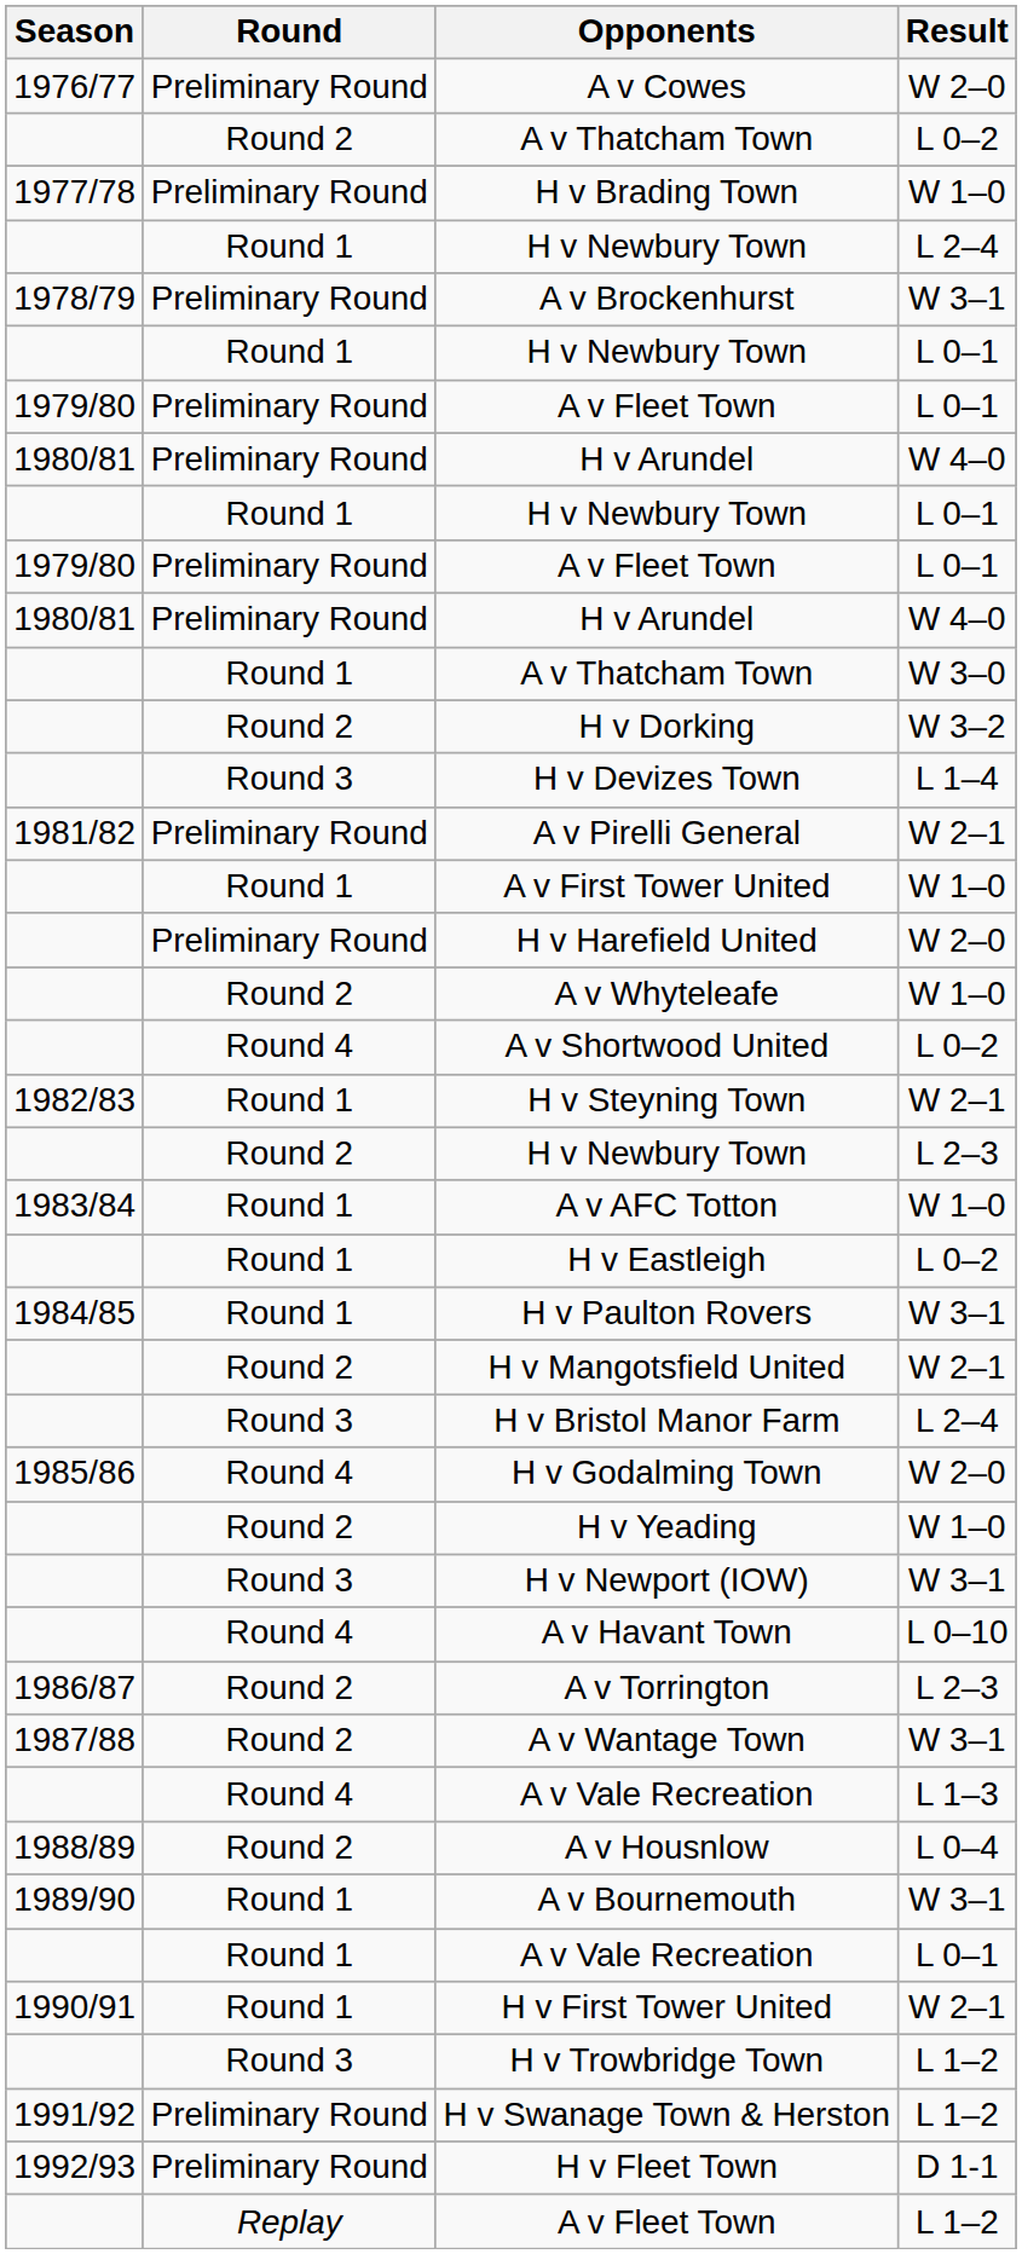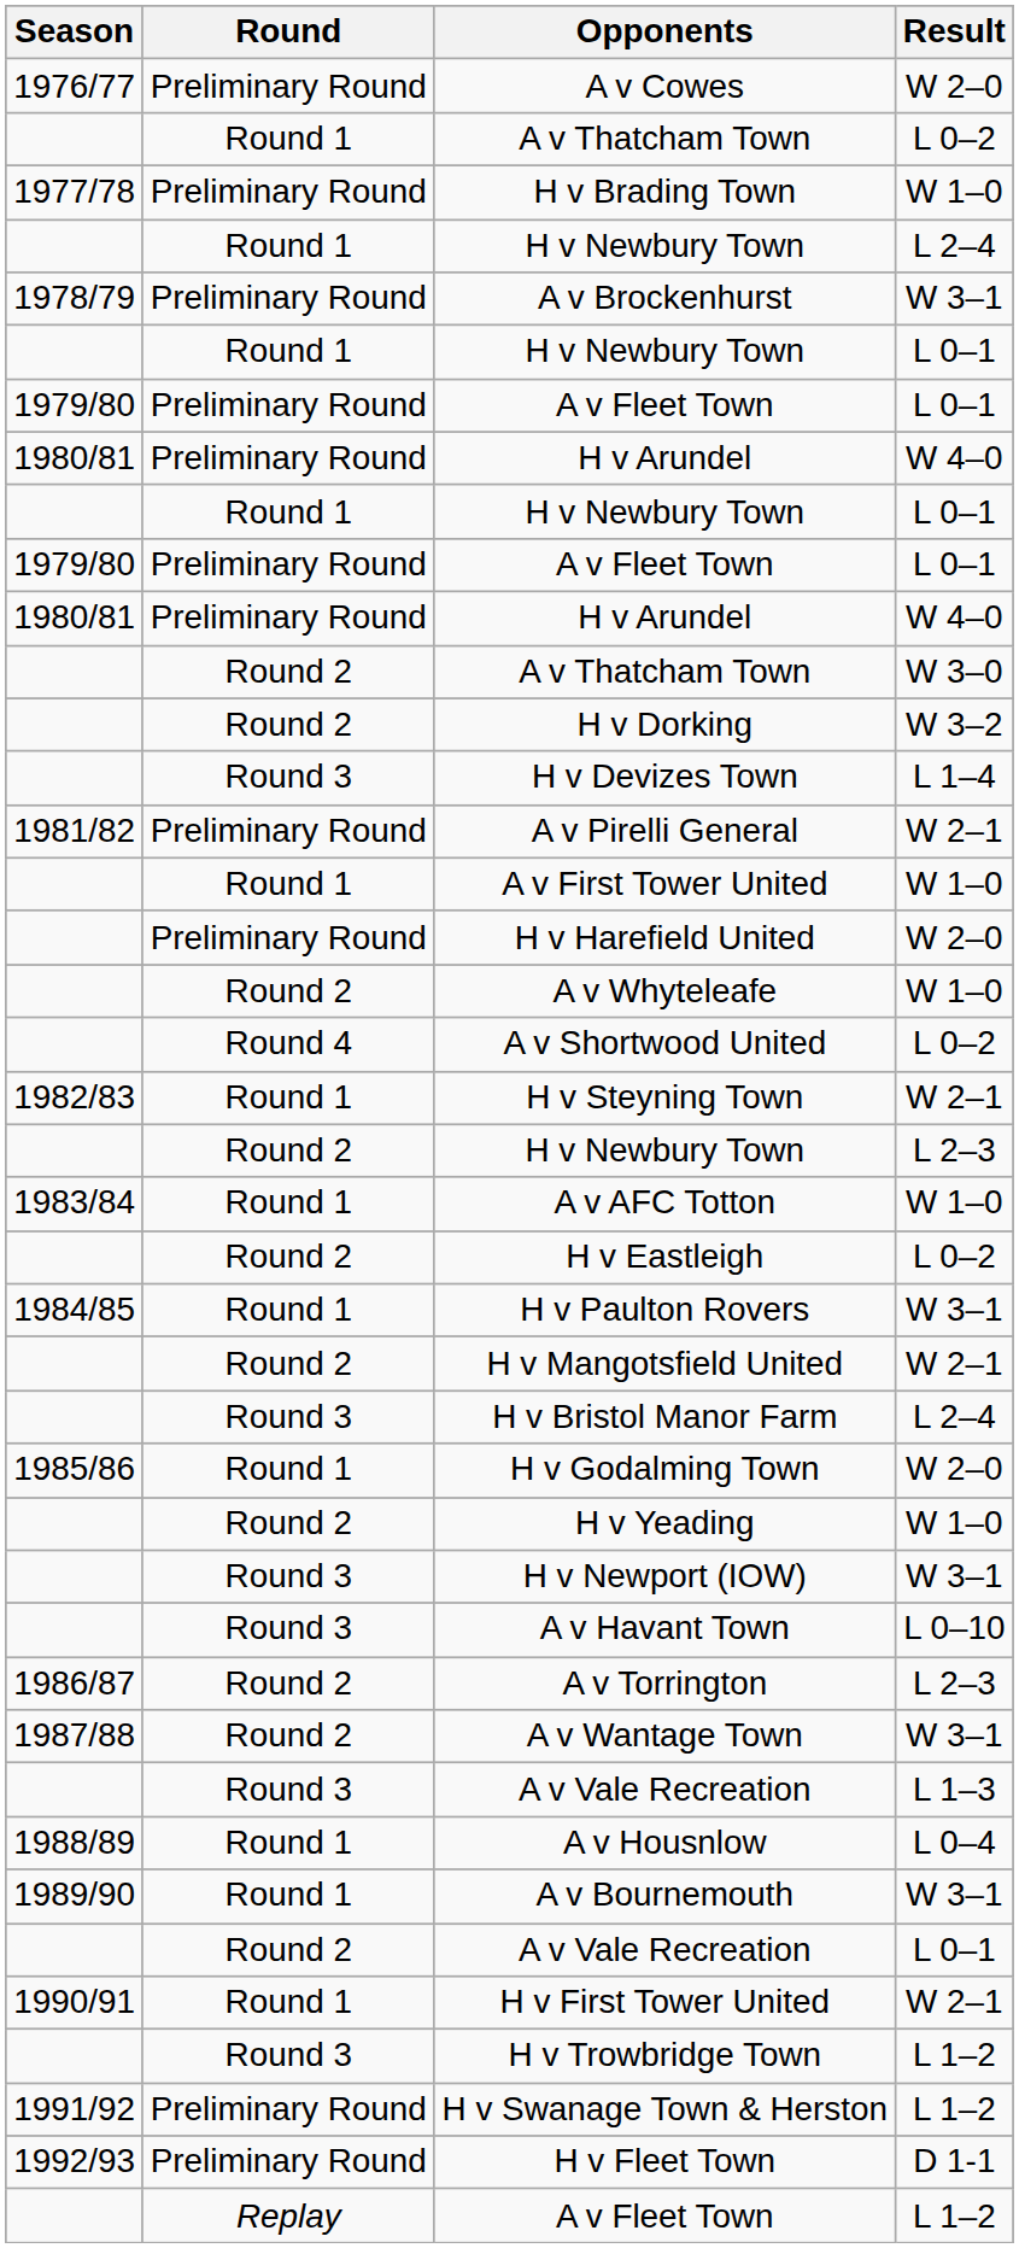A v Thatcham Town / L 0–2 | Round: Round 2 -> Round 1
A v Thatcham Town / W 3–0 | Round: Round 1 -> Round 2
H v Eastleigh | Round: Round 1 -> Round 2
H v Godalming Town | Round: Round 4 -> Round 1
A v Havant Town | Round: Round 4 -> Round 3
A v Vale Recreation / L 1–3 | Round: Round 4 -> Round 3
A v Housnlow | Round: Round 2 -> Round 1
A v Vale Recreation / L 0–1 | Round: Round 1 -> Round 2
